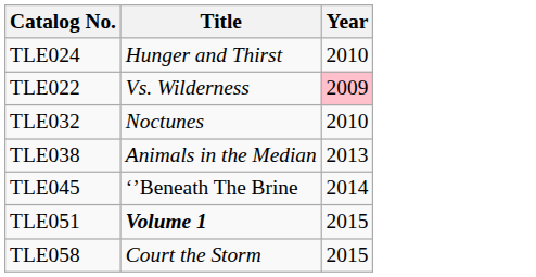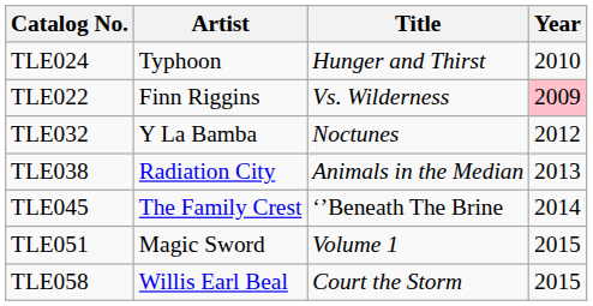+ column: Artist | Typhoon | Finn Riggins | Y La Bamba | Radiation City | The Family Crest | Magic Sword | Willis Earl Beal
TLE032 | Year: 2010 -> 2012
TLE051 | Title: bold -> normal
